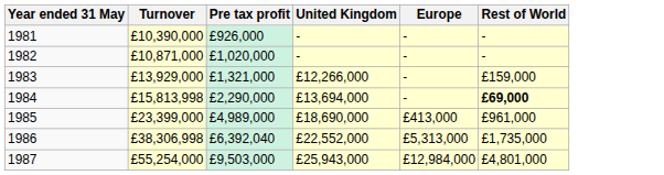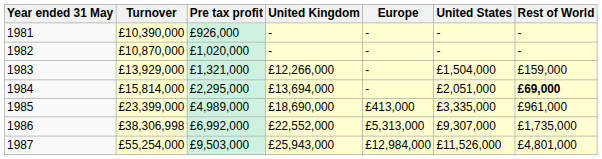+ column: United States | - | - | £1,504,000 | £2,051,000 | £3,335,000 | £9,307,000 | £11,526,000
1982 | Turnover: £10,871,000 -> £10,870,000
1984 | Turnover: £15,813,998 -> £15,814,000
1984 | Pre tax profit: £2,290,000 -> £2,295,000
1986 | Pre tax profit: £6,392,040 -> £6,992,000
